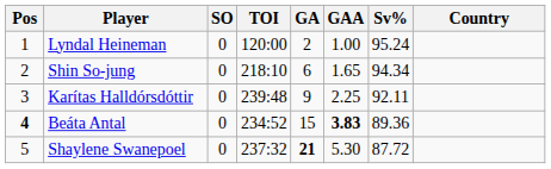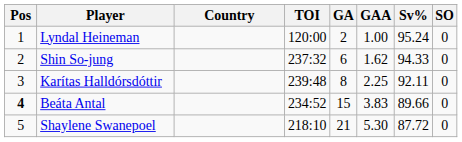columns swapped: Country <-> SO
Shin So-jung | TOI: 218:10 -> 237:32
Shin So-jung | GAA: 1.65 -> 1.62
Shin So-jung | Sv%: 94.34 -> 94.33
Karítas Halldórsdóttir | GA: 9 -> 8
Beáta Antal | GAA: bold -> normal
Beáta Antal | Sv%: 89.36 -> 89.66
Shaylene Swanepoel | TOI: 237:32 -> 218:10
Shaylene Swanepoel | GA: bold -> normal
